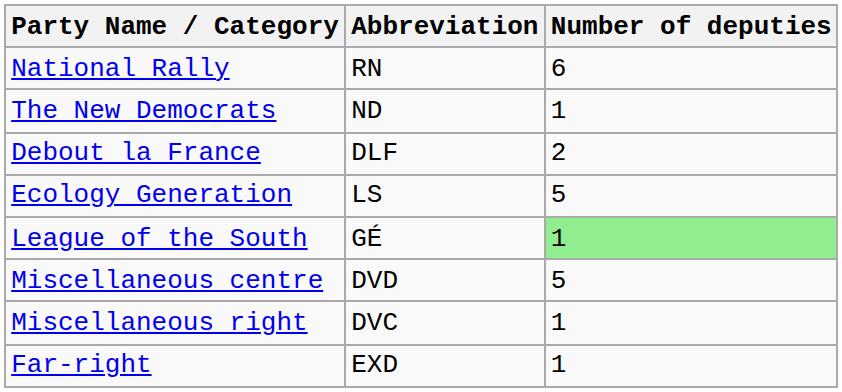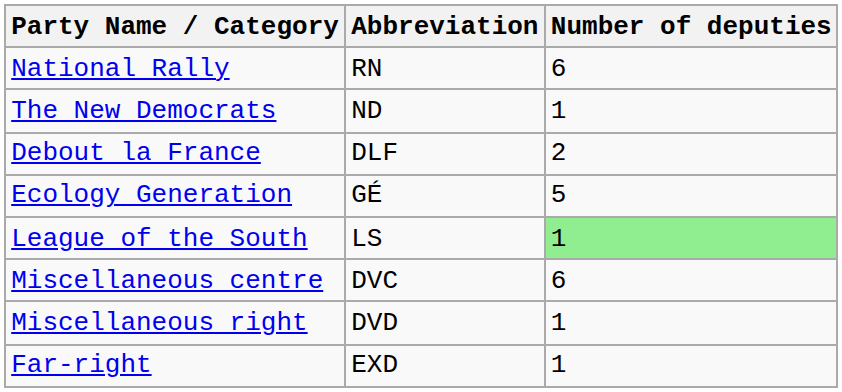Ecology Generation | Abbreviation: LS -> GÉ
League of the South | Abbreviation: GÉ -> LS
Miscellaneous centre | Abbreviation: DVD -> DVC
Miscellaneous centre | Number of deputies: 5 -> 6
Miscellaneous right | Abbreviation: DVC -> DVD
